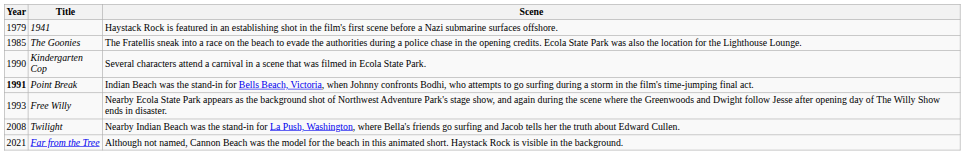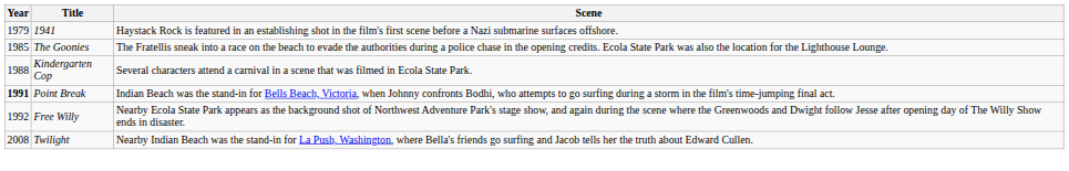Kindergarten Cop | Year: 1990 -> 1988
Free Willy | Year: 1993 -> 1992
- row: 2021 | Far from the Tree | Although not named, Cannon Beach was the model for the beach in this animated short. Haystack Rock is visible in the background.
